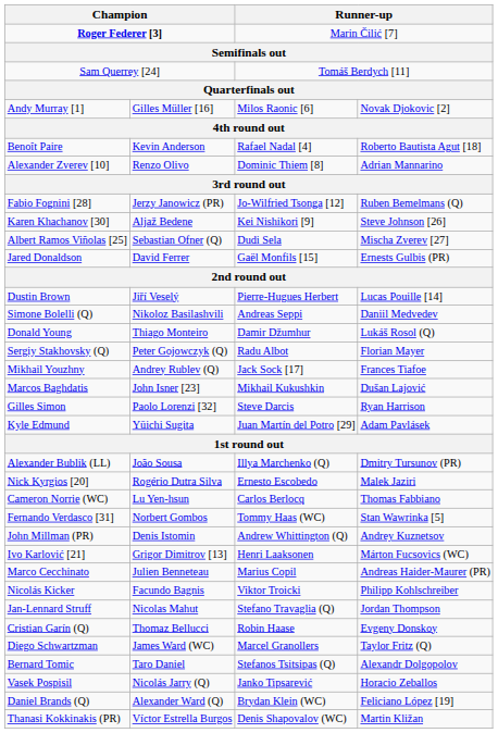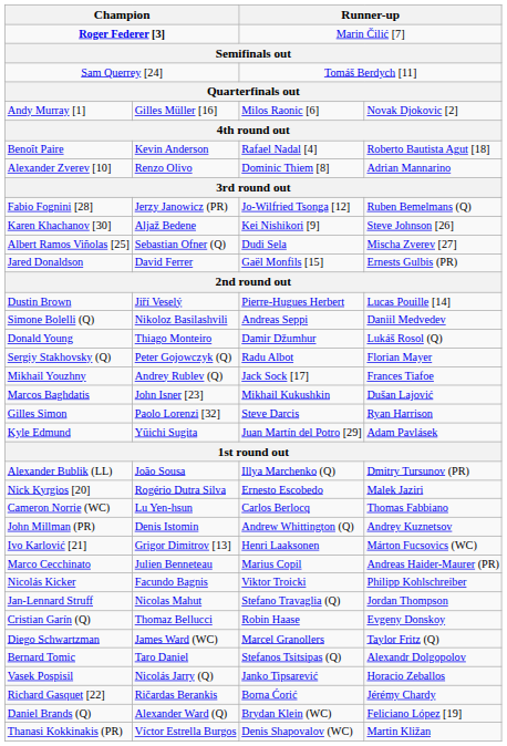- row: Fernando Verdasco [31] | Norbert Gombos | Tommy Haas (WC) | Stan Wawrinka [5]
+ row: Richard Gasquet [22] | Ričardas Berankis | Borna Ćorić | Jérémy Chardy
